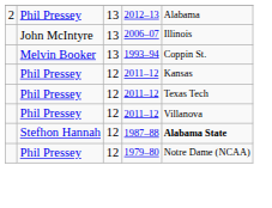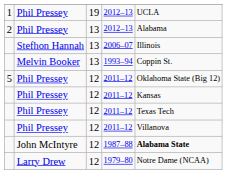+ row: 1 | Phil Pressey | 19 | 2012–13 | UCLA
2006–07 | column 2: John McIntyre -> Stefhon Hannah
+ row: 5 | Phil Pressey | 12 | 2011–12 | Oklahoma State (Big 12)
1987–88 | column 2: Stefhon Hannah -> John McIntyre
1979–80 | column 2: Phil Pressey -> Larry Drew
